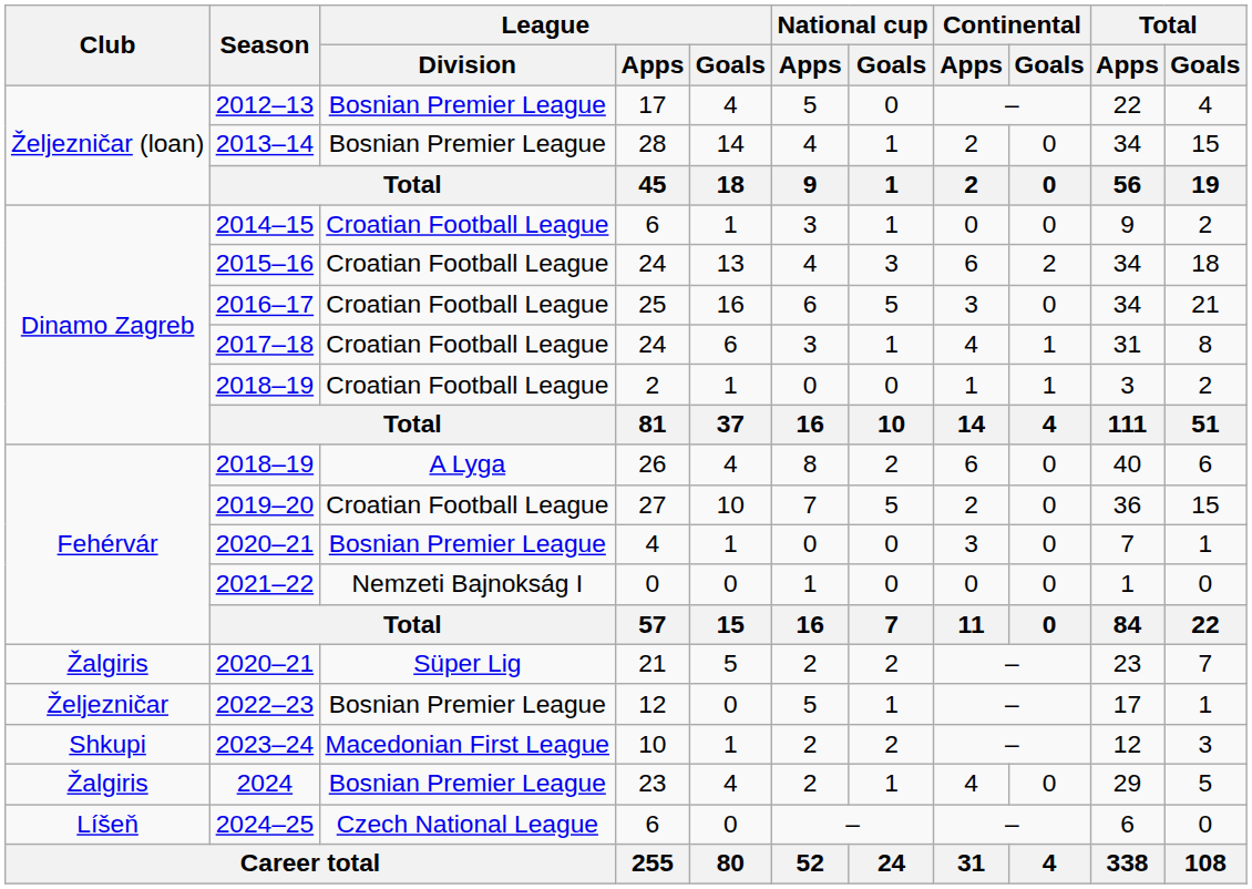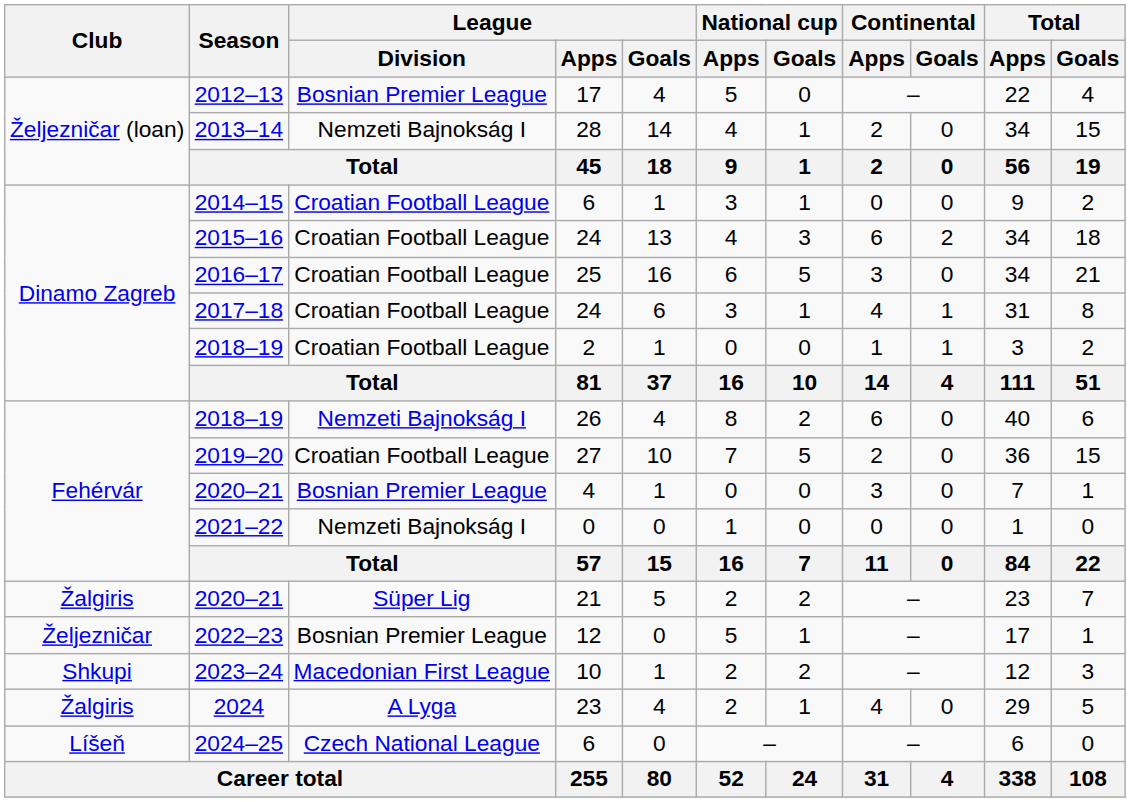2013–14 | League / Division: Bosnian Premier League -> Nemzeti Bajnokság I
2018–19 / 26 | League / Division: A Lyga -> Nemzeti Bajnokság I
2024 | League / Division: Bosnian Premier League -> A Lyga
